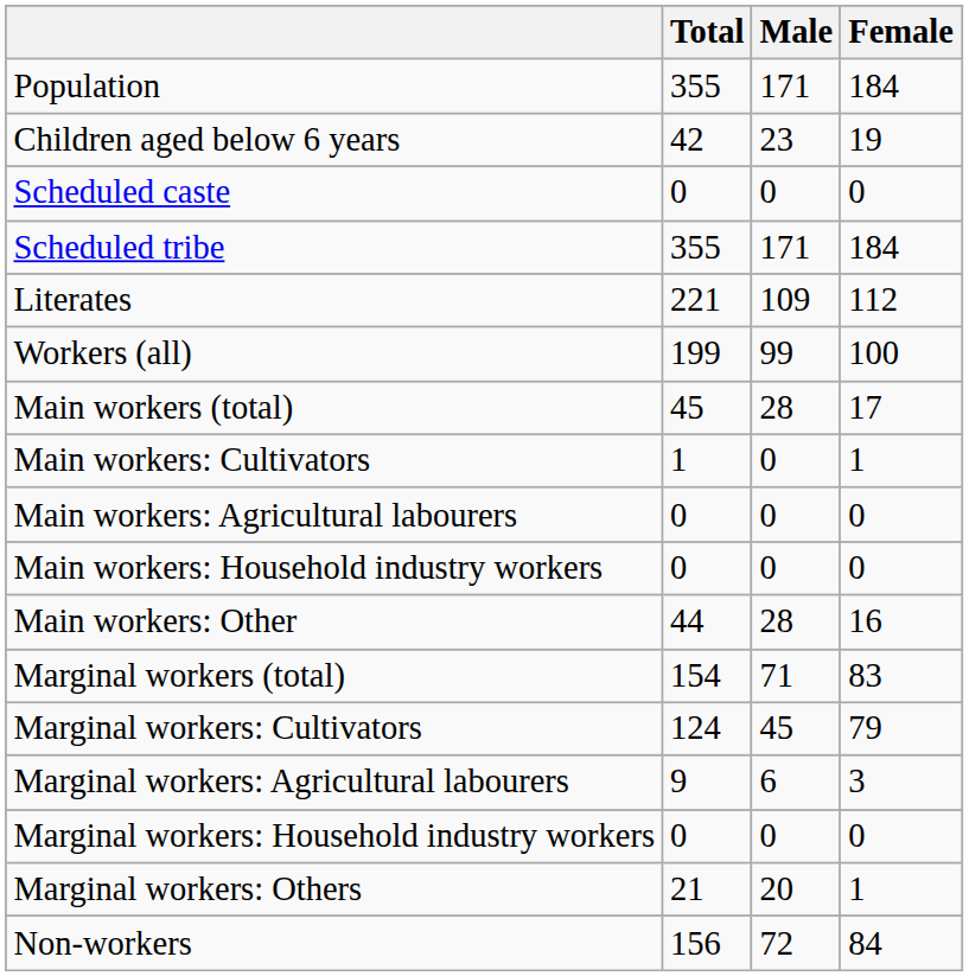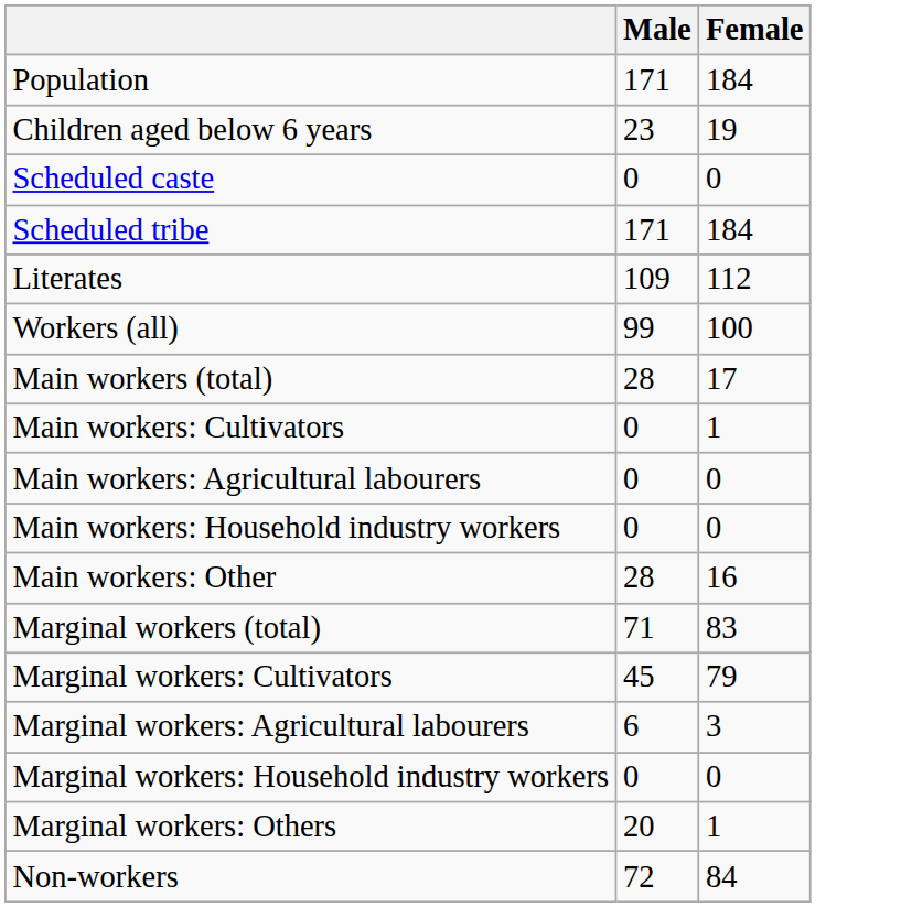- column: Total | 355 | 42 | 0 | 355 | 221 | 199 | 45 | 1 | 0 | 0 | 44 | 154 | 124 | 9 | 0 | 21 | 156
